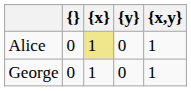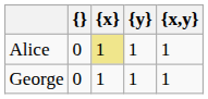Alice | {y}: 0 -> 1
George | {y}: 0 -> 1
